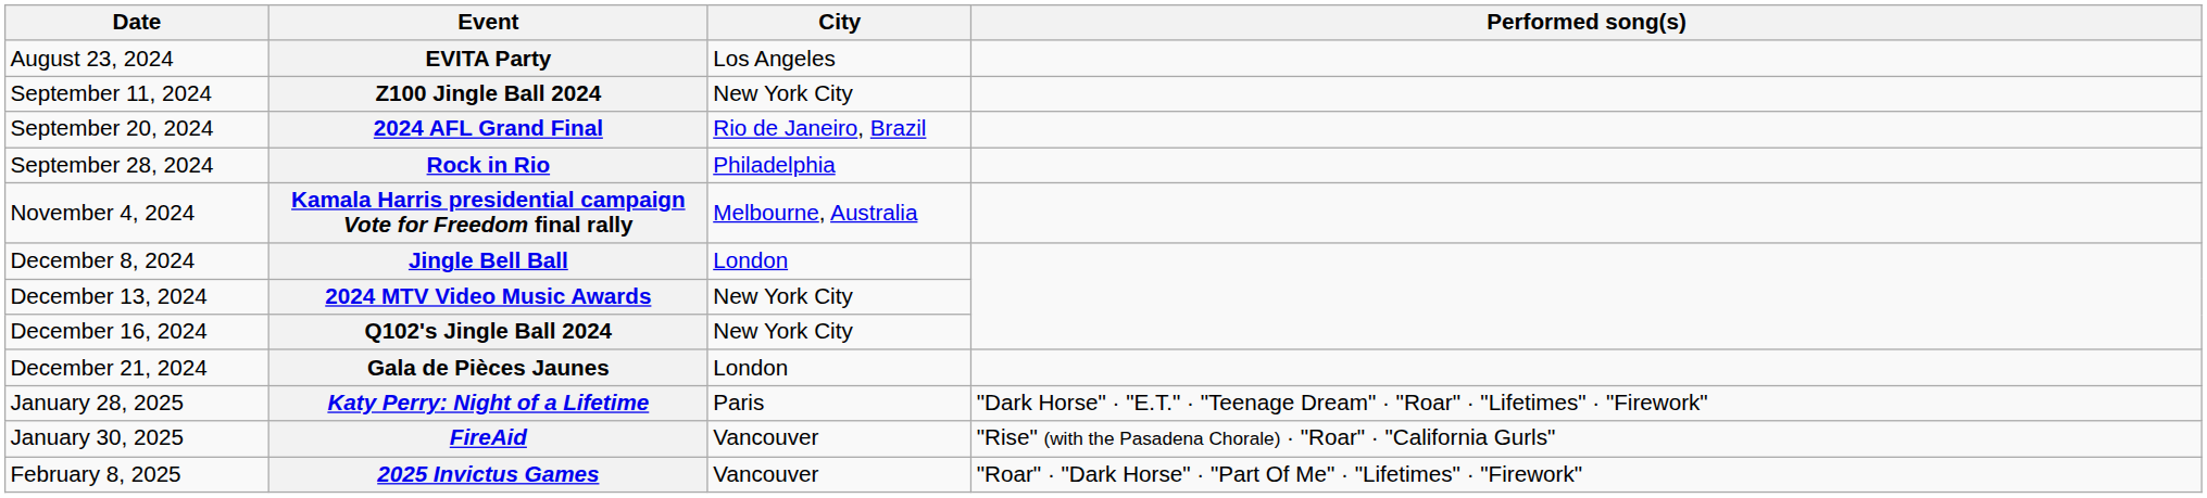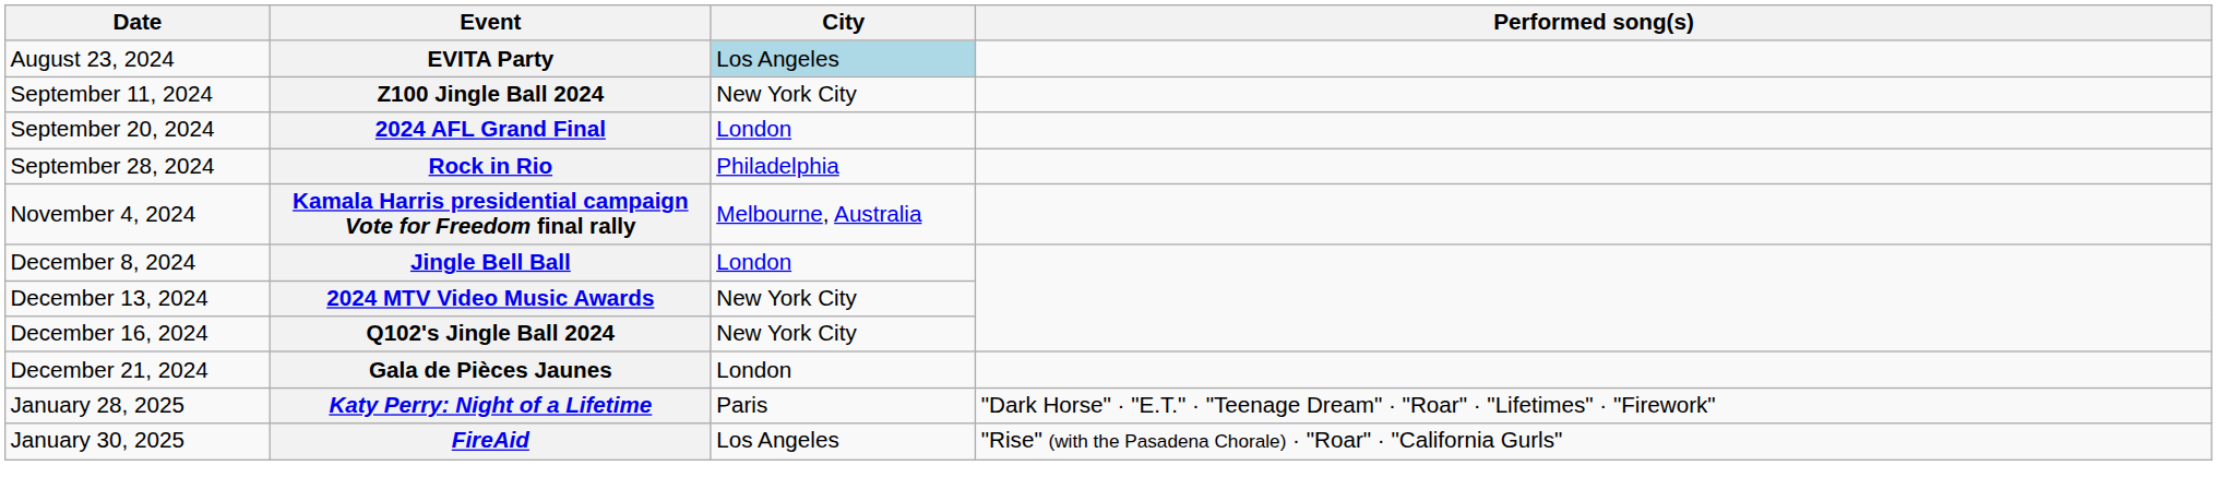August 23, 2024 | City: no background -> lightblue background
September 20, 2024 | City: Rio de Janeiro, Brazil -> London
January 30, 2025 | City: Vancouver -> Los Angeles
- row: February 8, 2025 | 2025 Invictus Games | Vancouver | "Roar" · "Dark Horse" · "Part Of Me" · "Lifetimes" · "Firework"
